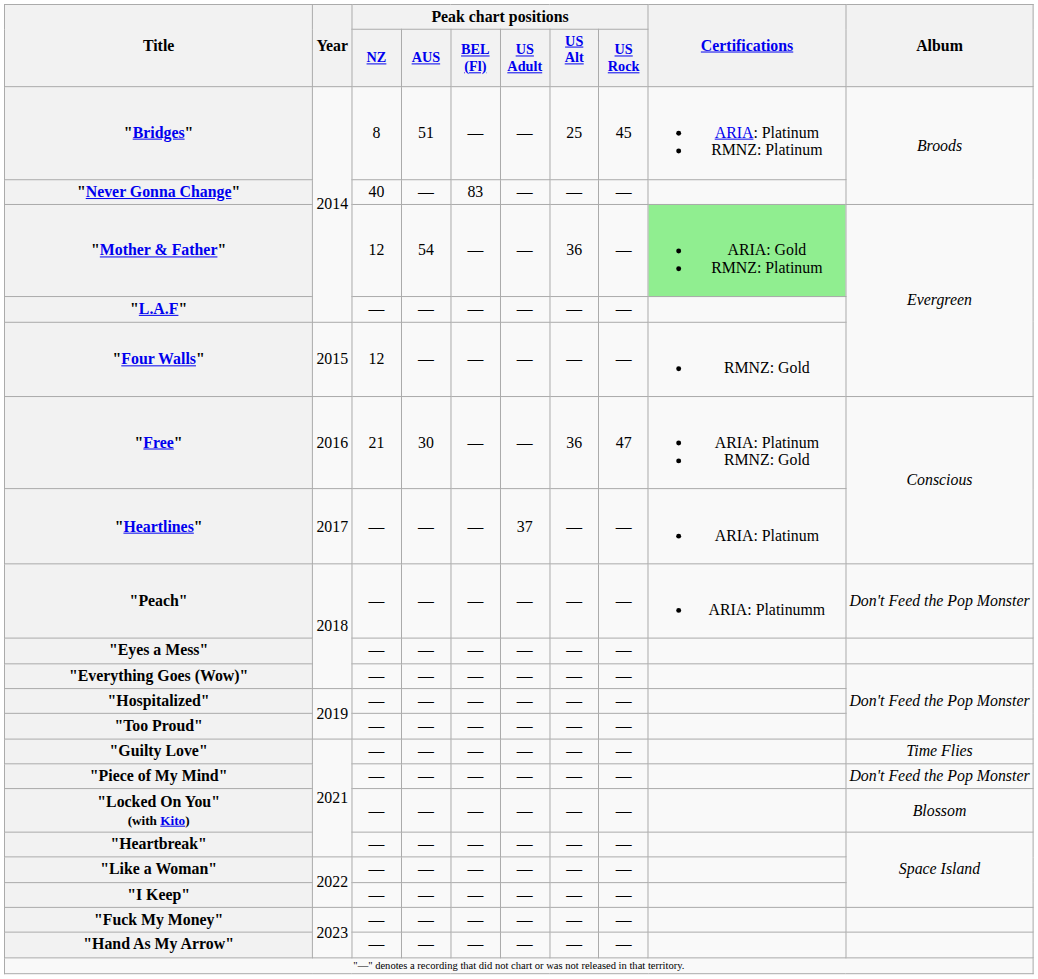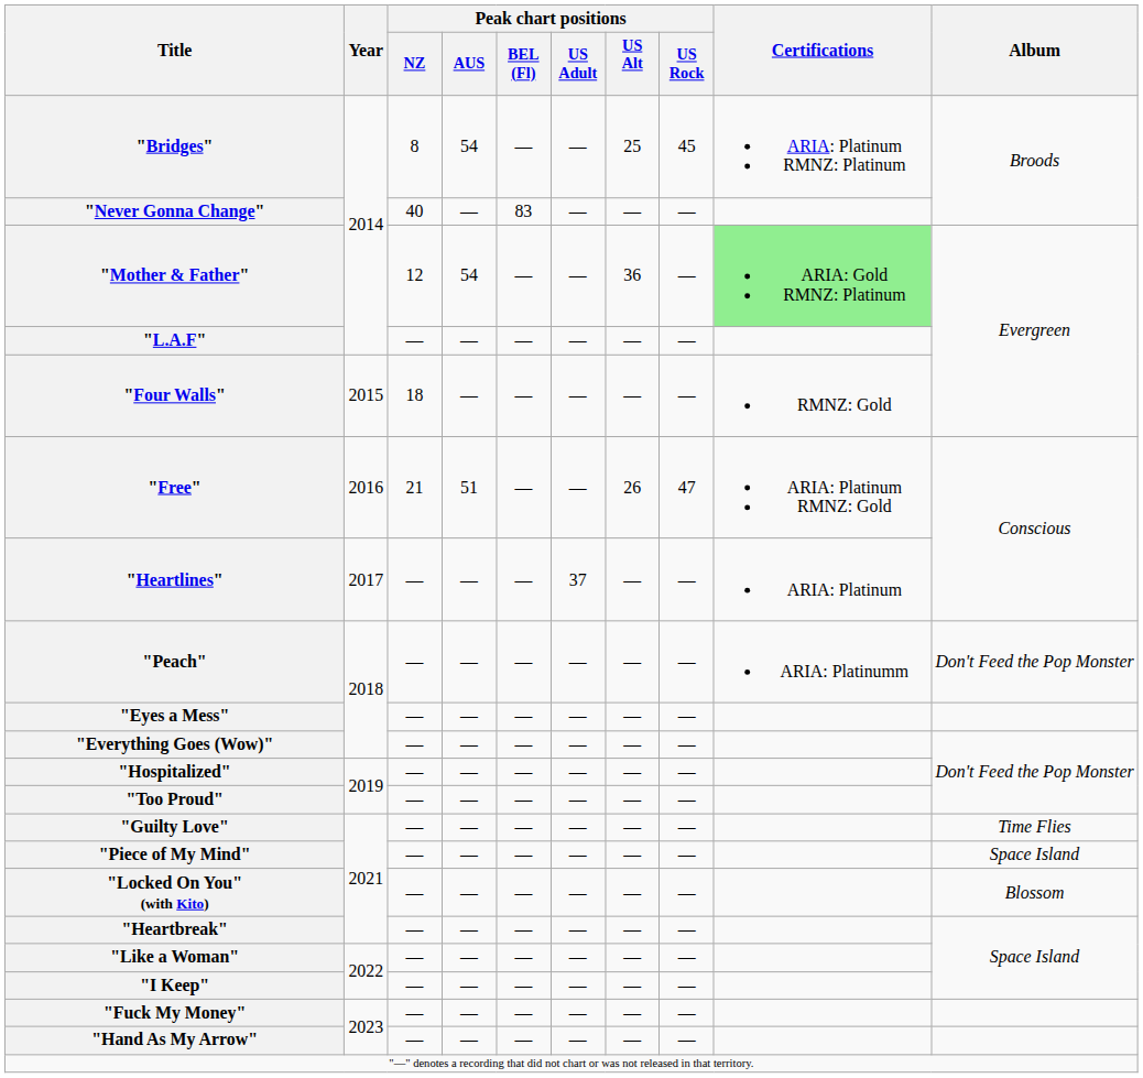"Bridges" | Peak chart positions / AUS: 51 -> 54
"Four Walls" | Peak chart positions / NZ: 12 -> 18
"Free" | Peak chart positions / AUS: 30 -> 51
"Free" | Peak chart positions / US Alt: 36 -> 26
"Piece of My Mind" | Album: Don't Feed the Pop Monster -> Space Island
